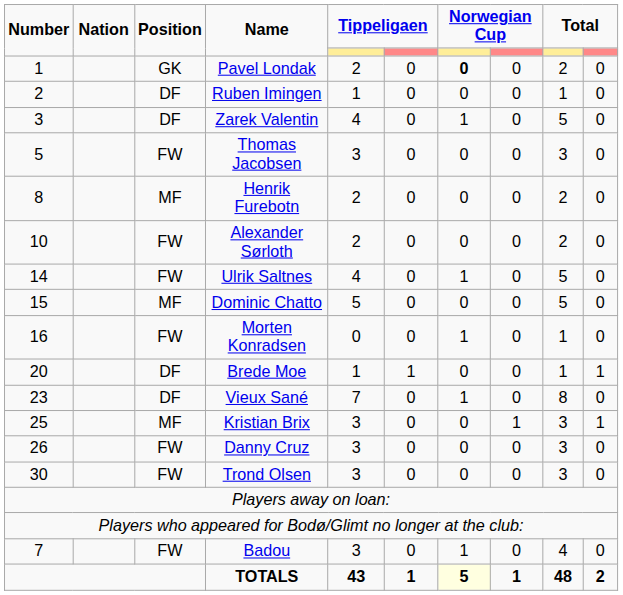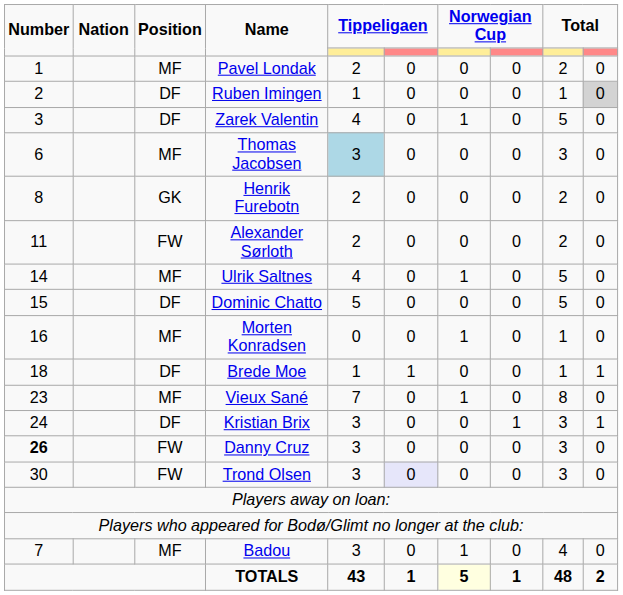Pavel Londak | Position: GK -> MF
Pavel Londak | column 7: bold -> normal
Ruben Imingen | column 10: no background -> lightgrey background
Thomas Jacobsen | Number: 5 -> 6
Thomas Jacobsen | Position: FW -> MF
Thomas Jacobsen | column 5: no background -> lightblue background
Henrik Furebotn | Position: MF -> GK
Alexander Sørloth | Number: 10 -> 11
Ulrik Saltnes | Position: FW -> MF
Dominic Chatto | Position: MF -> DF
Morten Konradsen | Position: FW -> MF
Brede Moe | Number: 20 -> 18
Vieux Sané | Position: DF -> MF
Kristian Brix | Number: 25 -> 24
Kristian Brix | Position: MF -> DF
Danny Cruz | Number: normal -> bold
Trond Olsen | column 6: no background -> lavender background
Badou | Position: FW -> MF
